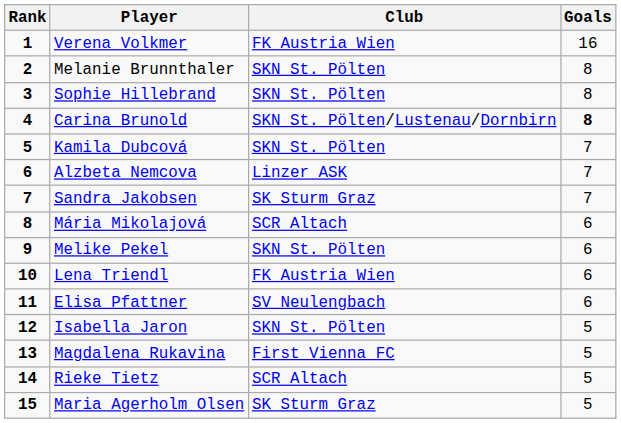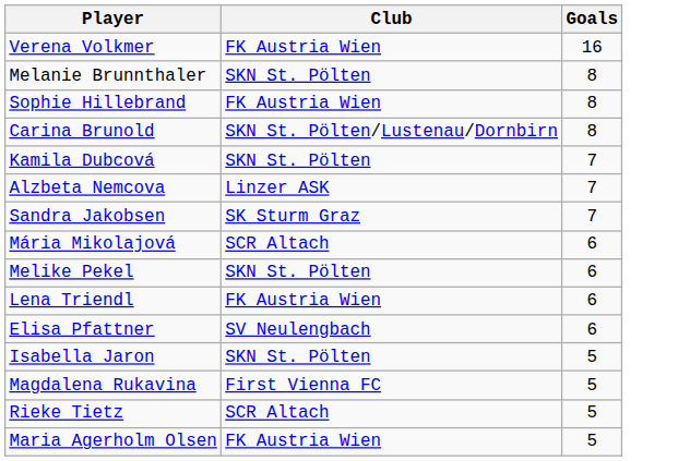- column: Rank | 1 | 2 | 3 | 4 | 5 | 6 | 7 | 8 | 9 | 10 | 11 | 12 | 13 | 14 | 15
Sophie Hillebrand | Club: SKN St. Pölten -> FK Austria Wien
Carina Brunold | Goals: bold -> normal
Maria Agerholm Olsen | Club: SK Sturm Graz -> FK Austria Wien
